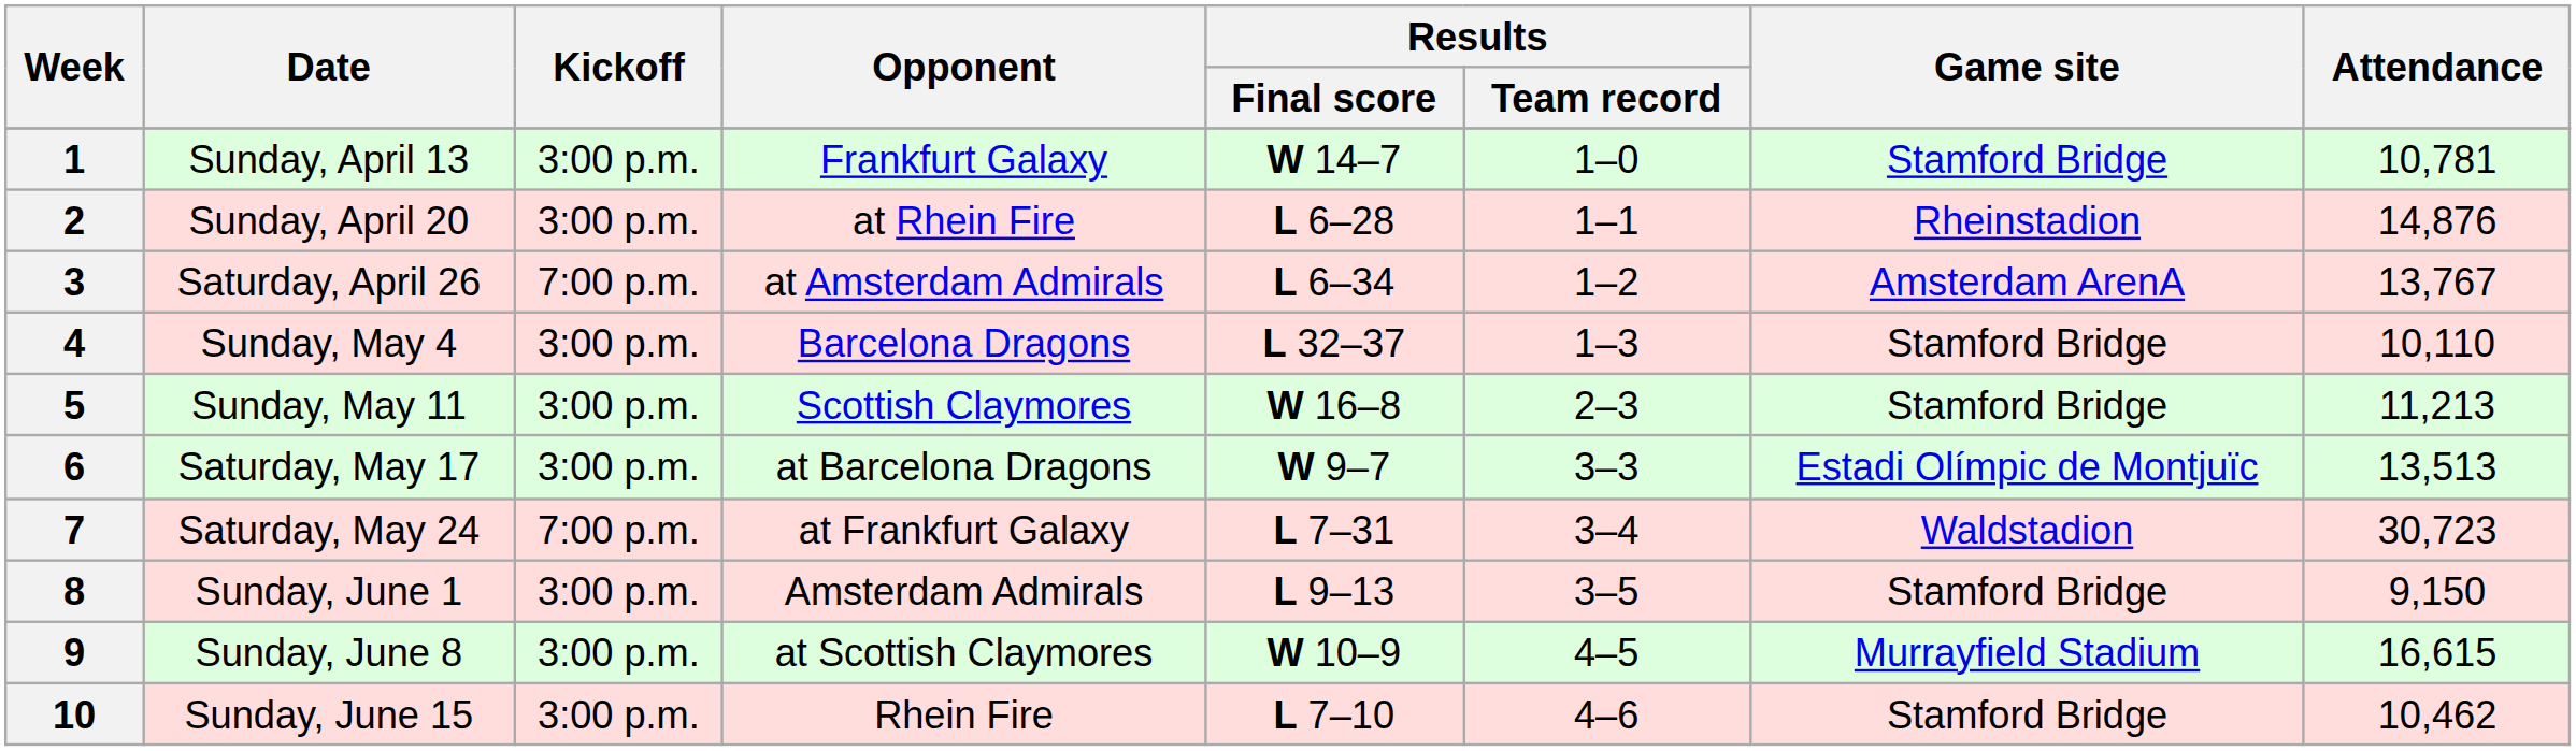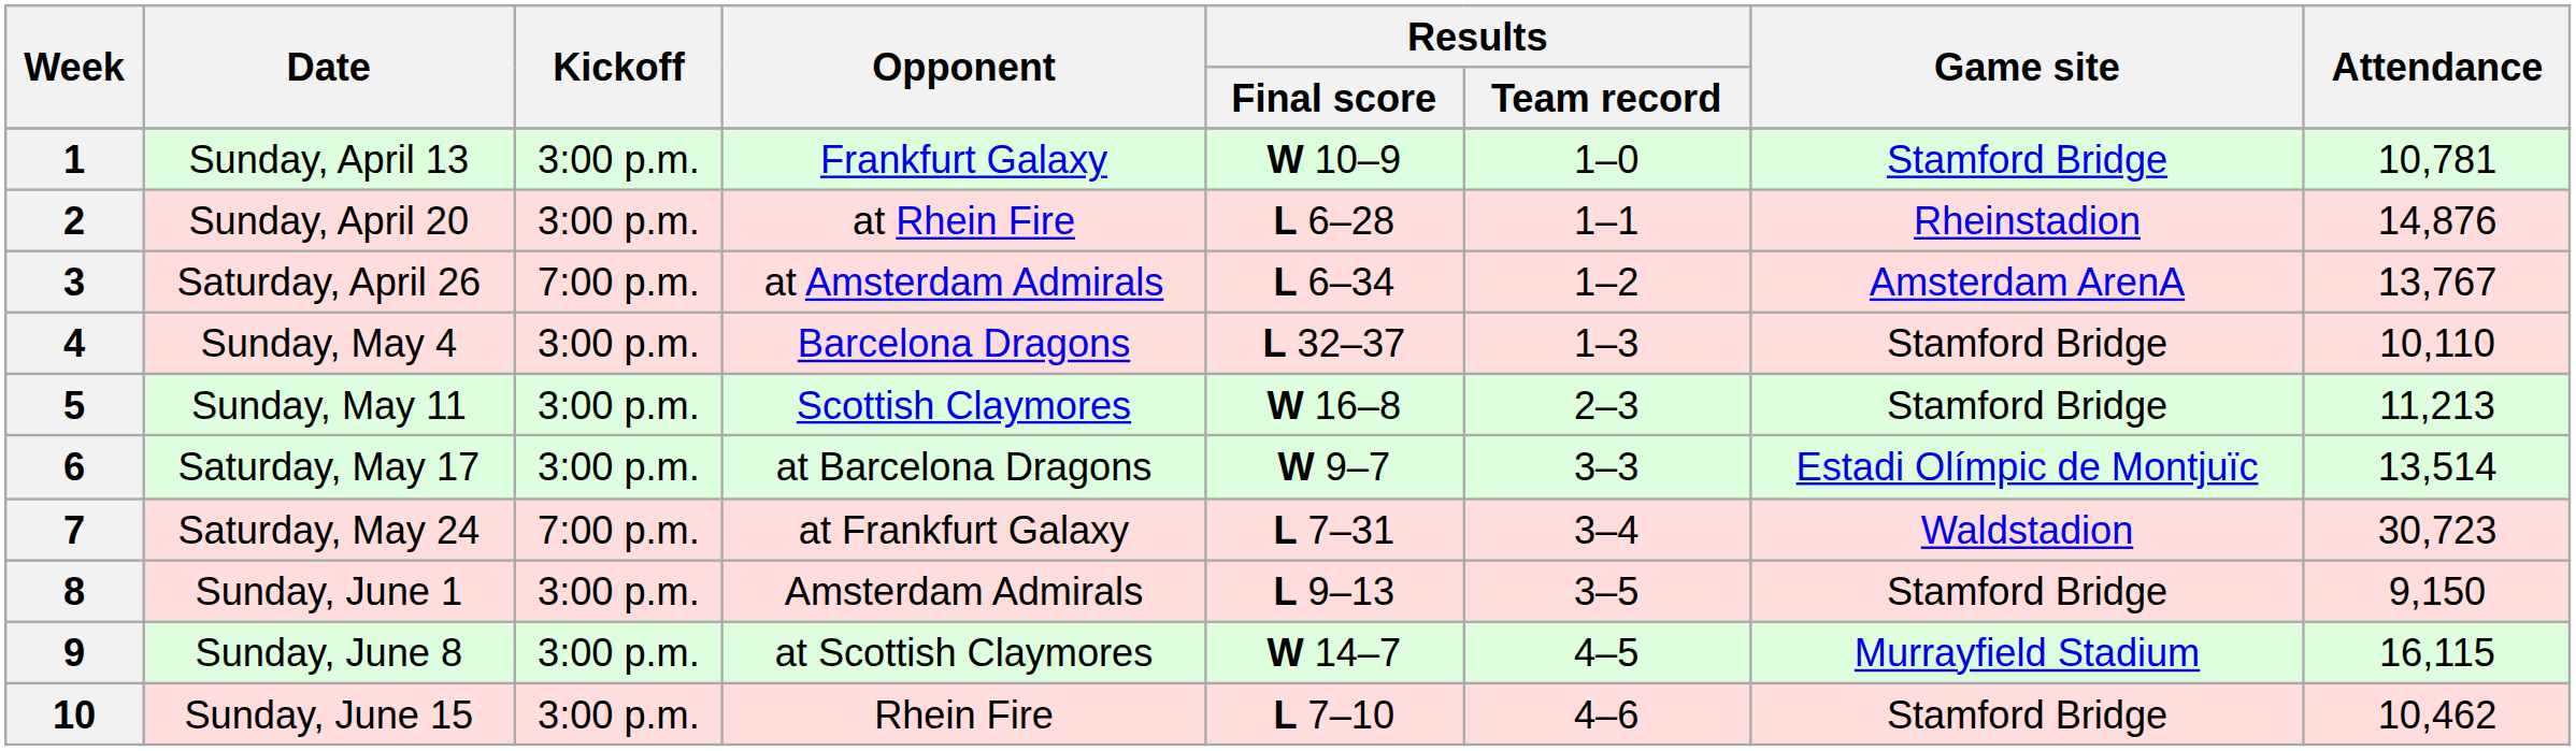1 | Results / Final score: W 14–7 -> W 10–9
6 | Attendance: 13,513 -> 13,514
9 | Results / Final score: W 10–9 -> W 14–7
9 | Attendance: 16,615 -> 16,115
